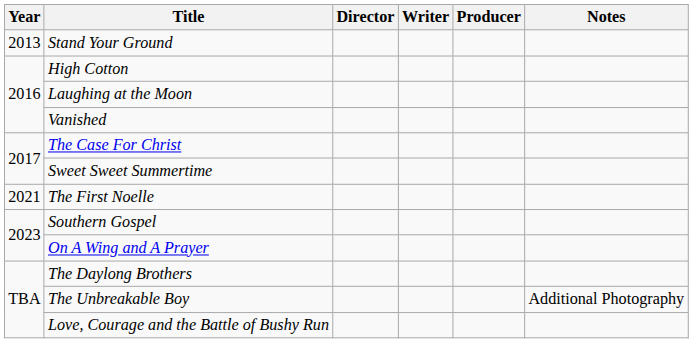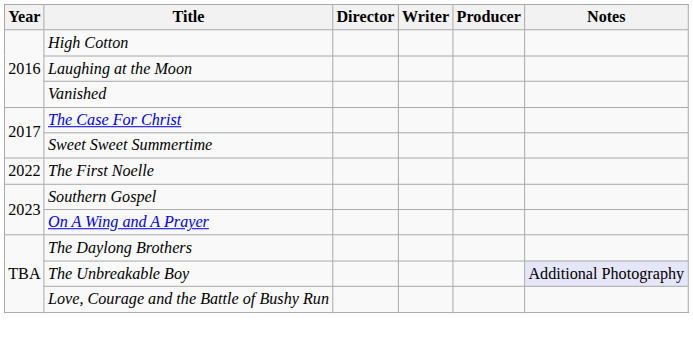- row: 2013 | Stand Your Ground
The First Noelle | Year: 2021 -> 2022
The Unbreakable Boy | Notes: no background -> lavender background
